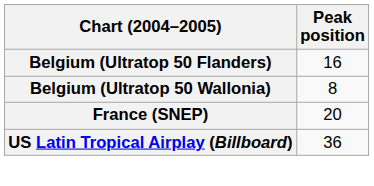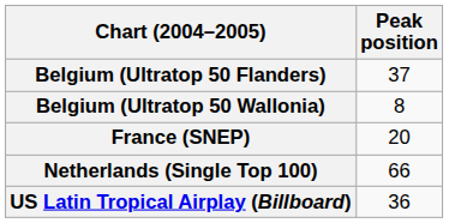Belgium (Ultratop 50 Flanders) | Peak position: 16 -> 37
+ row: Netherlands (Single Top 100) | 66
